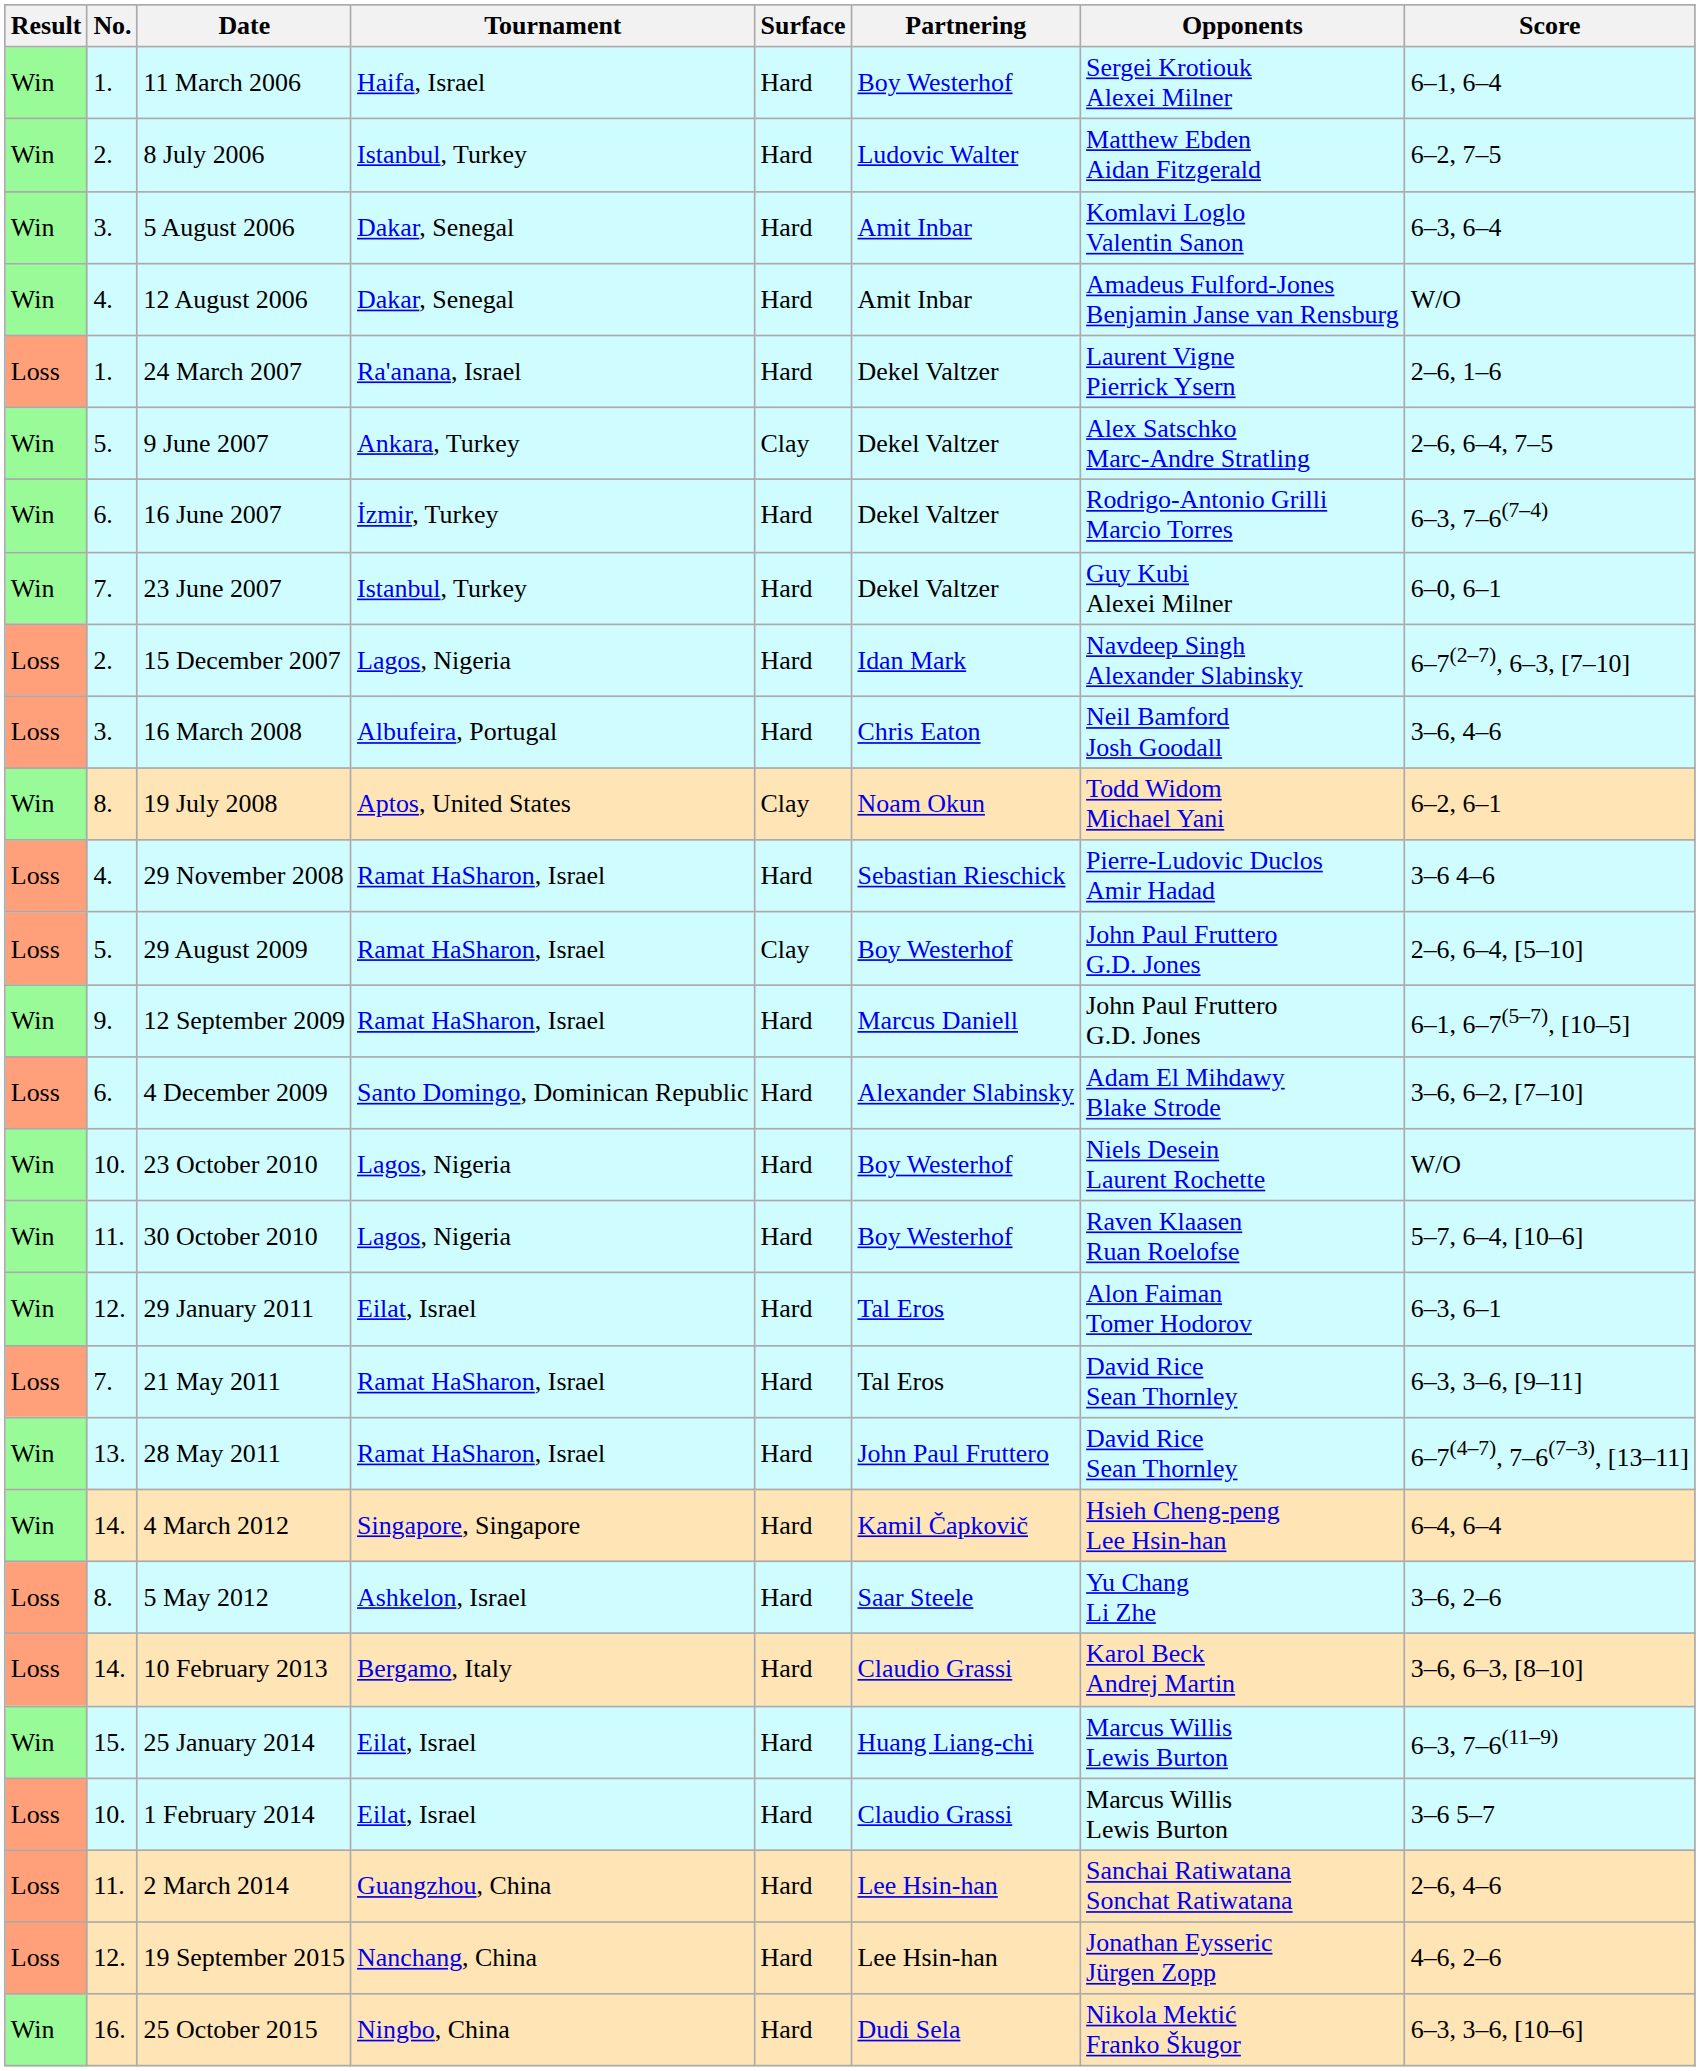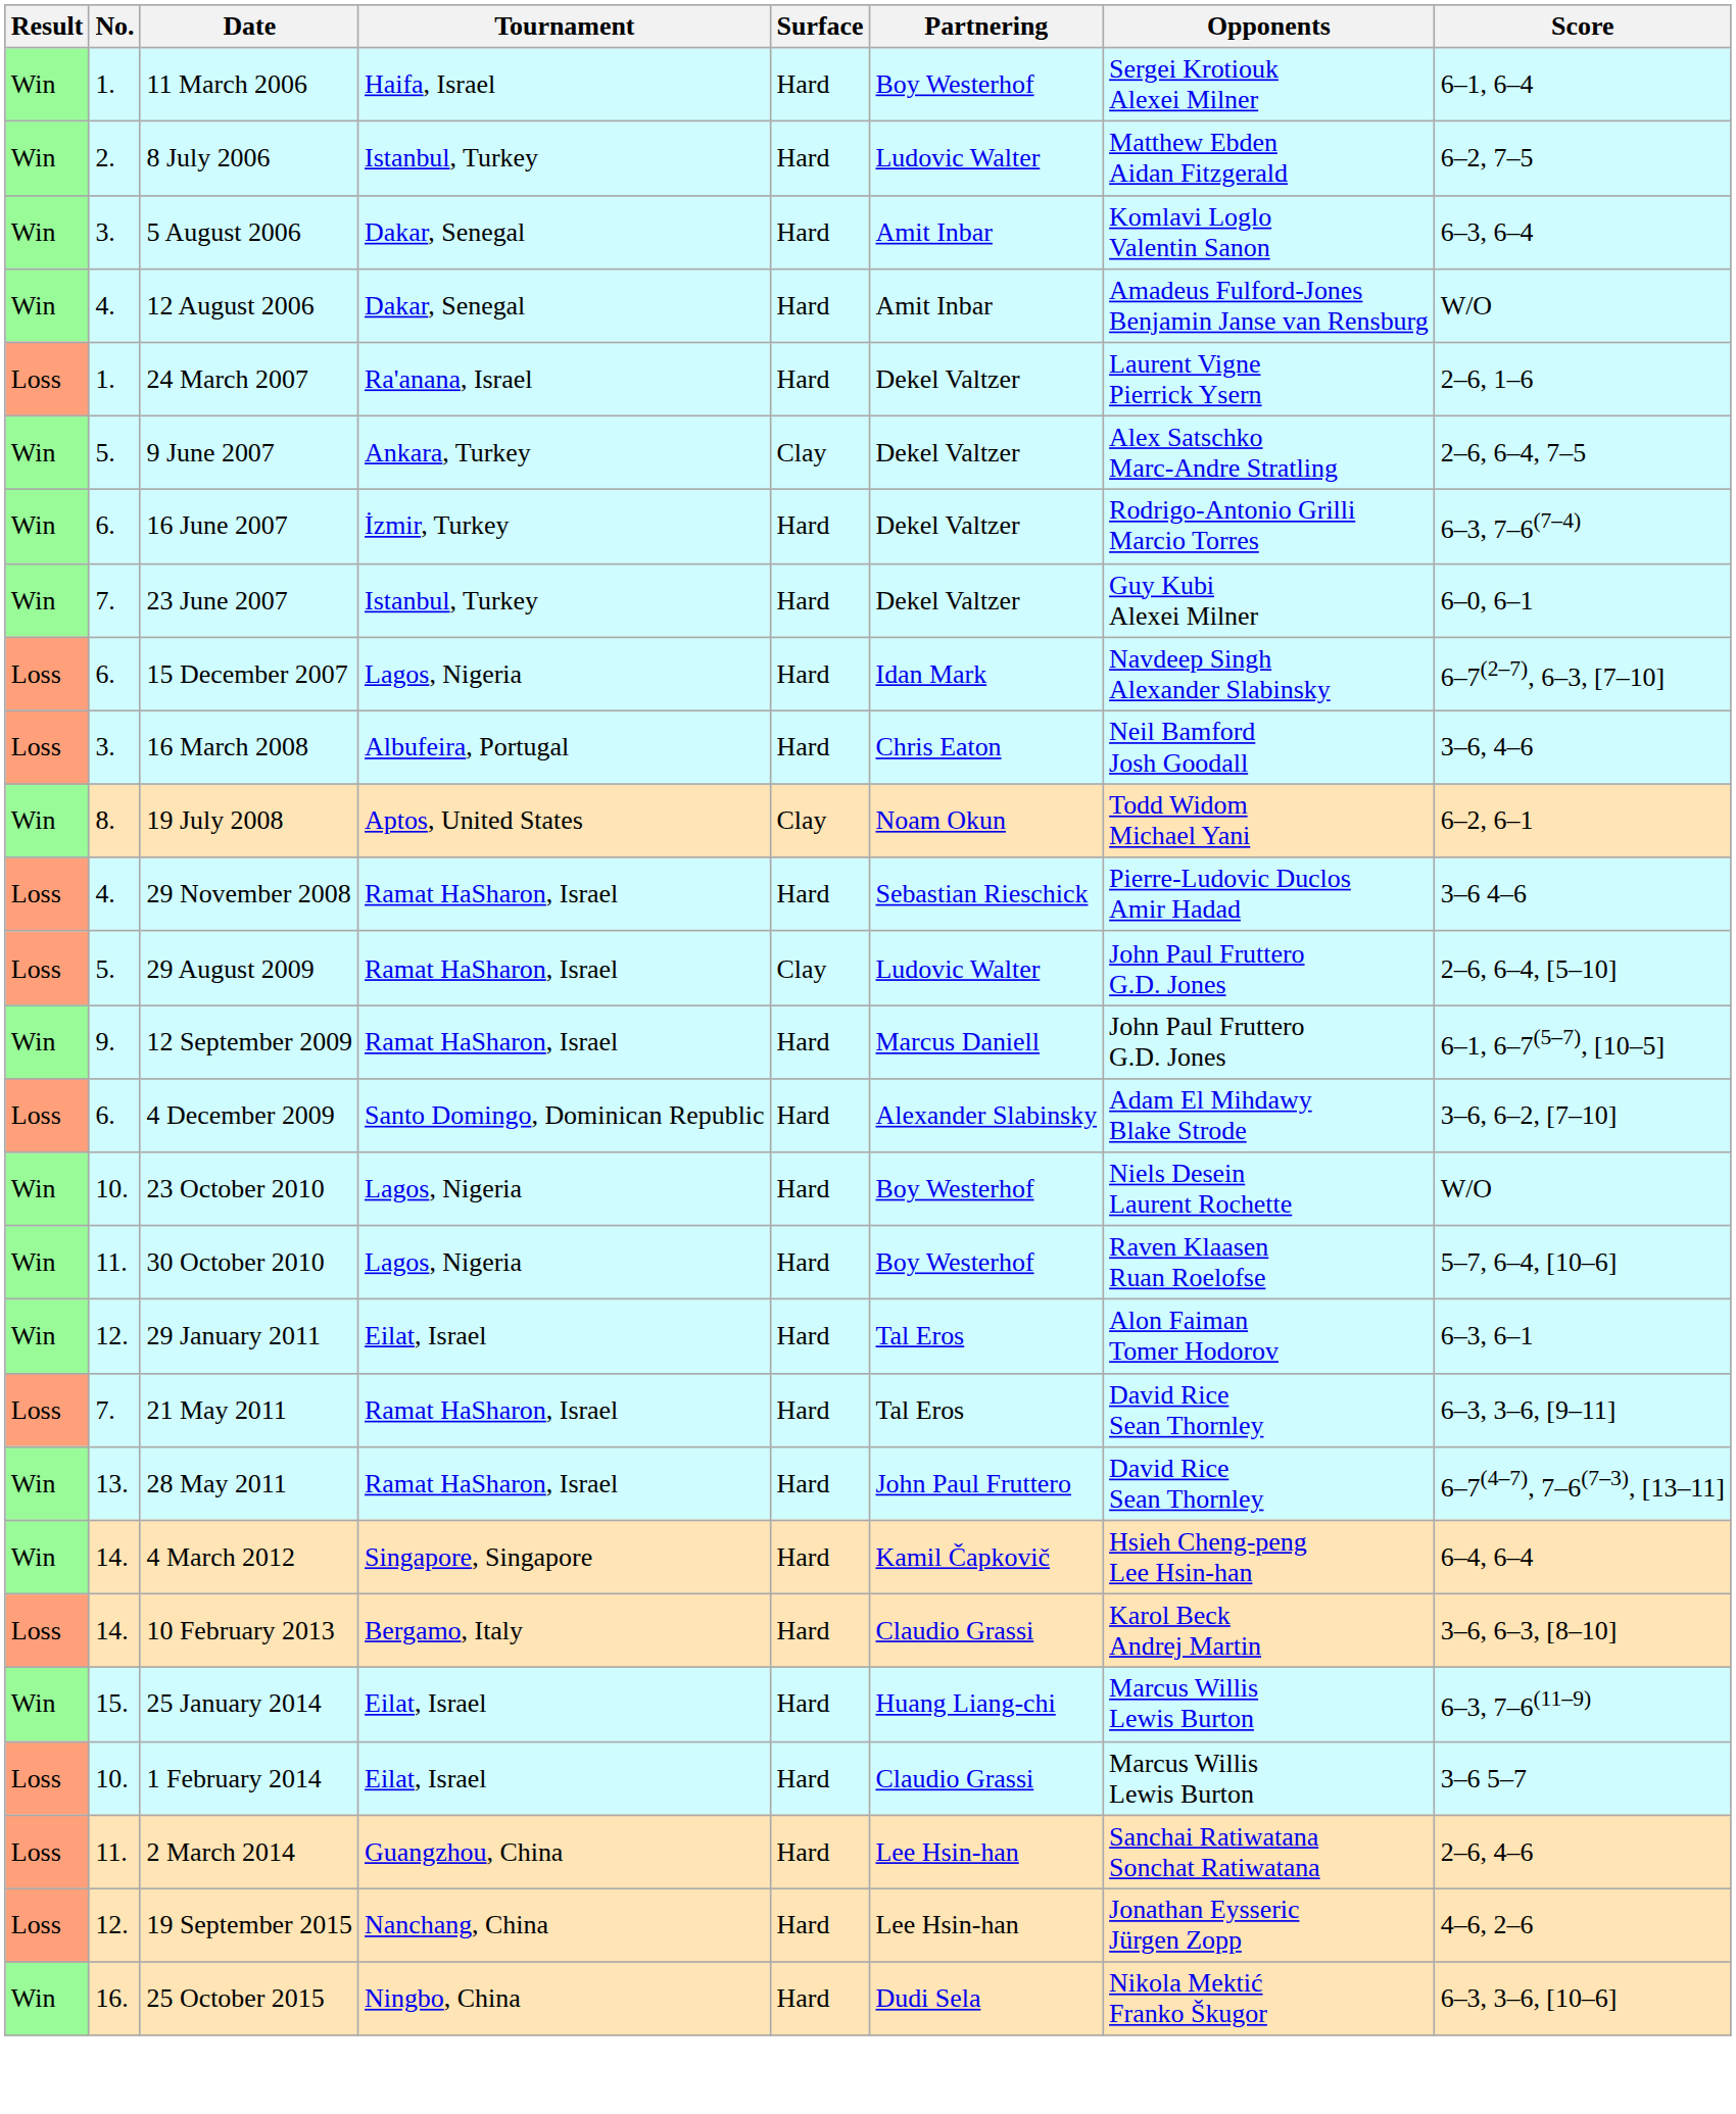15 December 2007 | No.: 2. -> 6.
29 August 2009 | Partnering: Boy Westerhof -> Ludovic Walter
- row: Loss | 8. | 5 May 2012 | Ashkelon, Israel | Hard | Saar Steele | Yu Chang Li Zhe | 3–6, 2–6
